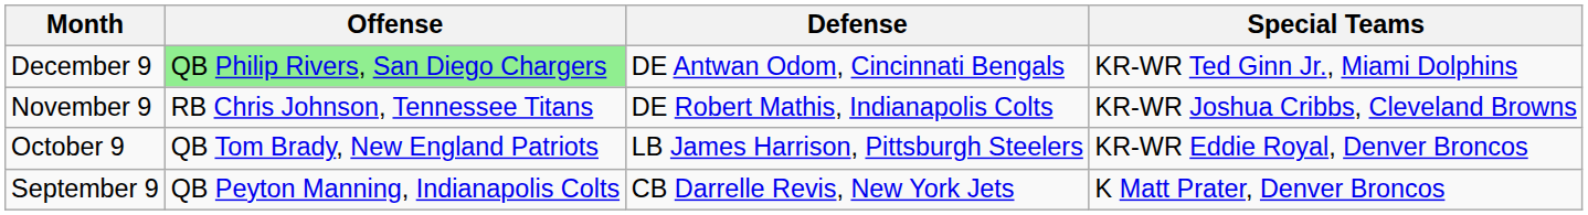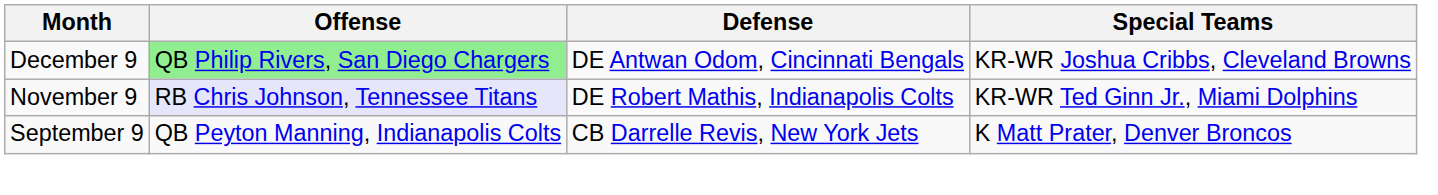December 9 | Special Teams: KR-WR Ted Ginn Jr., Miami Dolphins -> KR-WR Joshua Cribbs, Cleveland Browns
November 9 | Offense: no background -> lavender background
November 9 | Special Teams: KR-WR Joshua Cribbs, Cleveland Browns -> KR-WR Ted Ginn Jr., Miami Dolphins
- row: October 9 | QB Tom Brady, New England Patriots | LB James Harrison, Pittsburgh Steelers | KR-WR Eddie Royal, Denver Broncos
